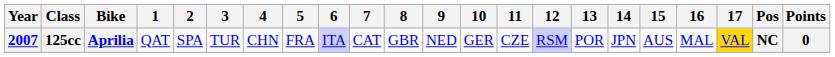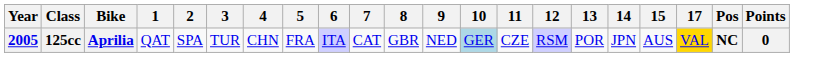- column: 16 | MAL
125cc | Year: 2007 -> 2005
125cc | 10: no background -> lightblue background
